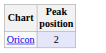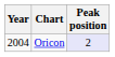+ column: Year | 2004
